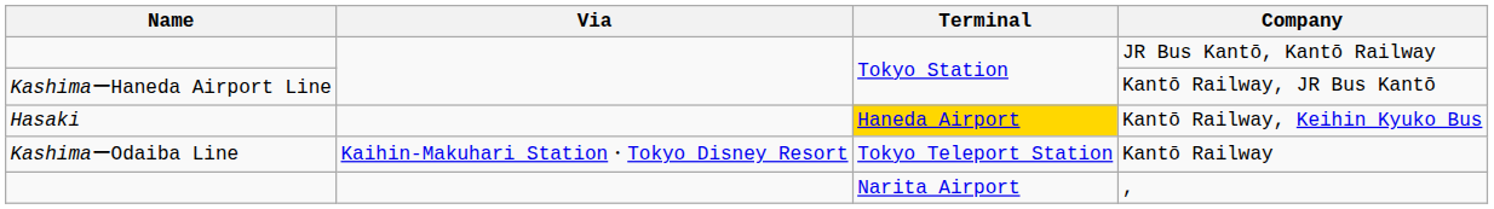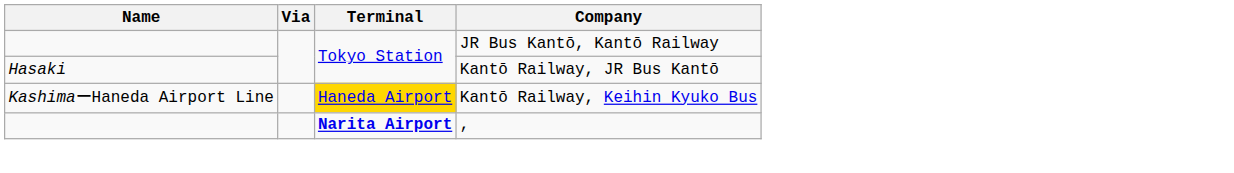Kantō Railway, JR Bus Kantō | Name: KashimaーHaneda Airport Line -> Hasaki
Kantō Railway, Keihin Kyuko Bus | Name: Hasaki -> KashimaーHaneda Airport Line
- row: KashimaーOdaiba Line | Kaihin-Makuhari Station・Tokyo Disney Resort | Tokyo Teleport Station | Kantō Railway
, | Terminal: normal -> bold
